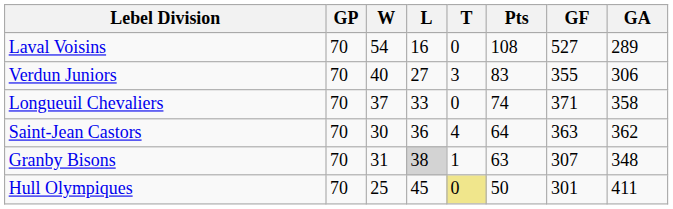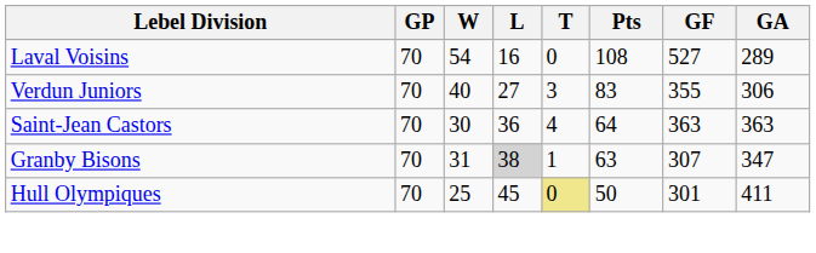- row: Longueuil Chevaliers | 70 | 37 | 33 | 0 | 74 | 371 | 358
Saint-Jean Castors | GA: 362 -> 363
Granby Bisons | GA: 348 -> 347
